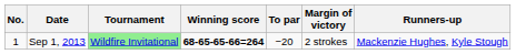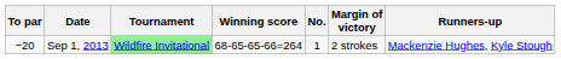columns swapped: No. <-> To par
Sep 1, 2013 | Winning score: bold -> normal
